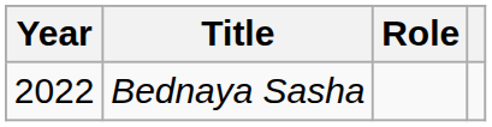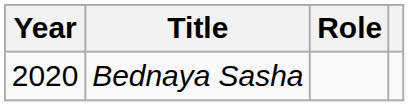Bednaya Sasha | Year: 2022 -> 2020
